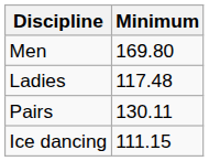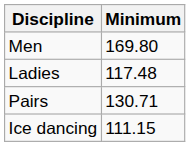Pairs | Minimum: 130.11 -> 130.71
